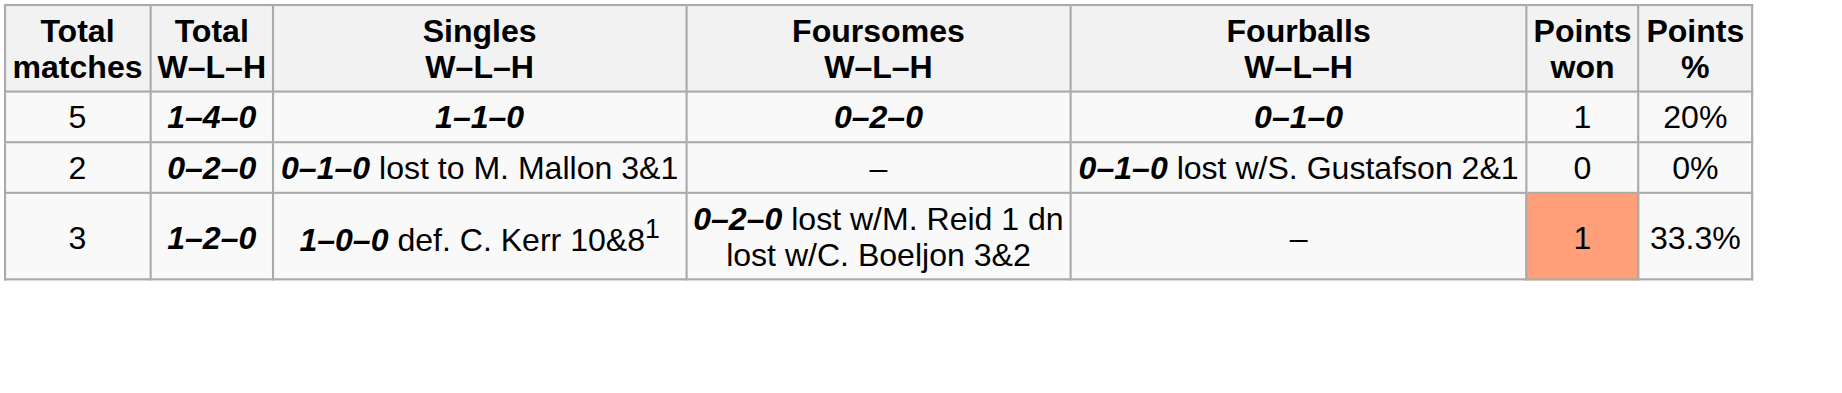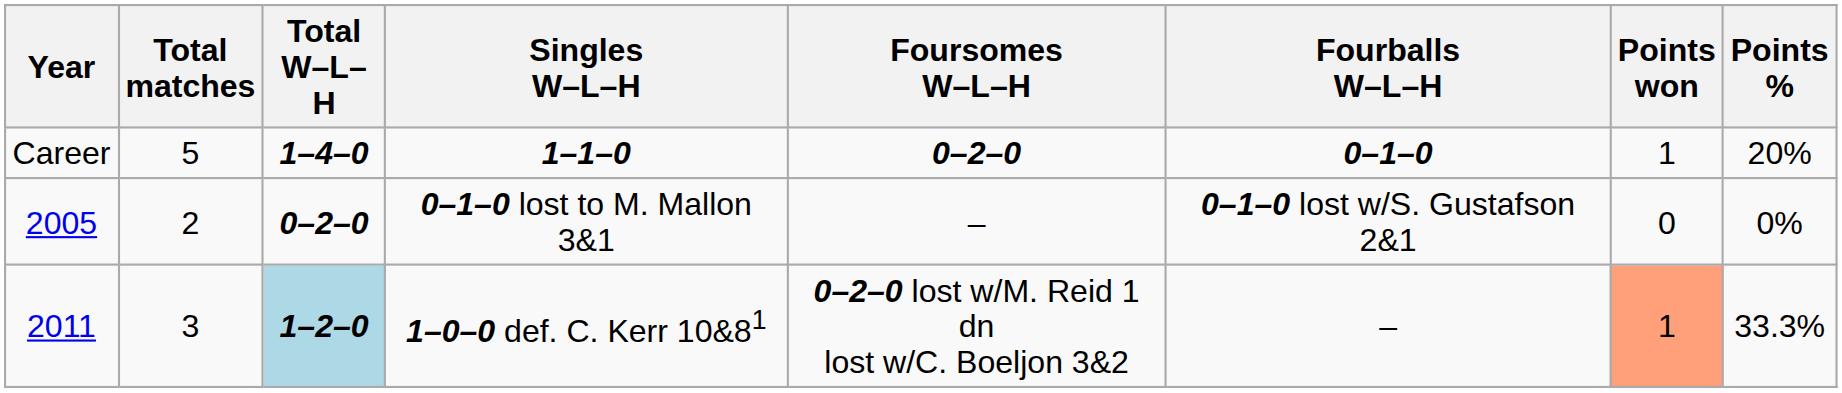+ column: Year | Career | 2005 | 2011
1–0–0 def. C. Kerr 10&81 | Total W–L–H: no background -> lightblue background
